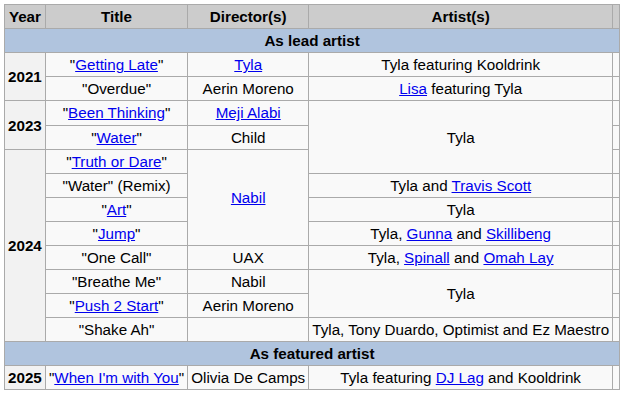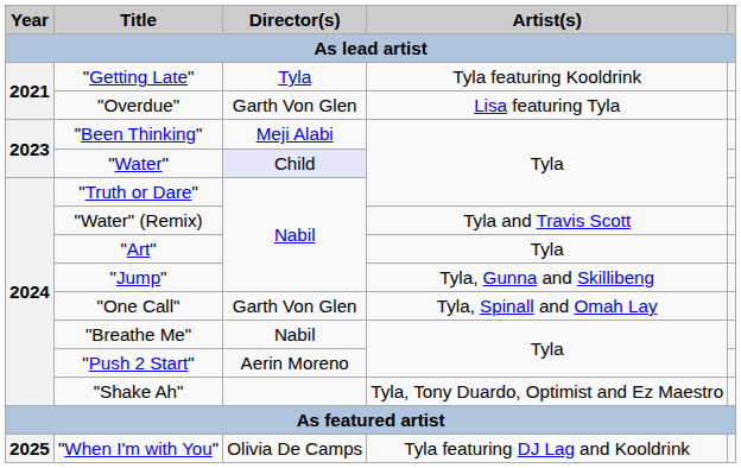"Overdue" | Director(s): Aerin Moreno -> Garth Von Glen
"Water" | Director(s): no background -> lavender background
"One Call" | Director(s): UAX -> Garth Von Glen
